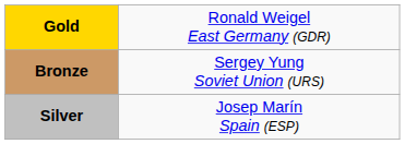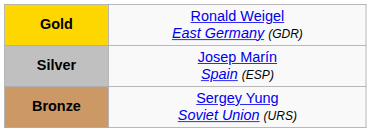rows swapped: Silver <-> Bronze
